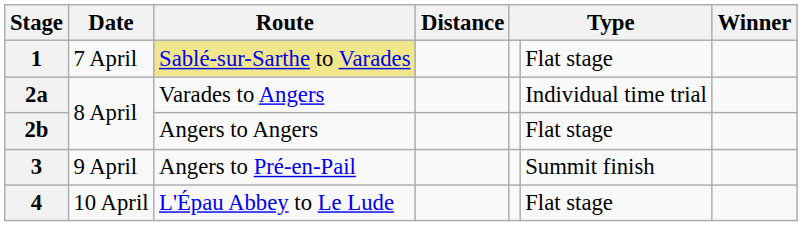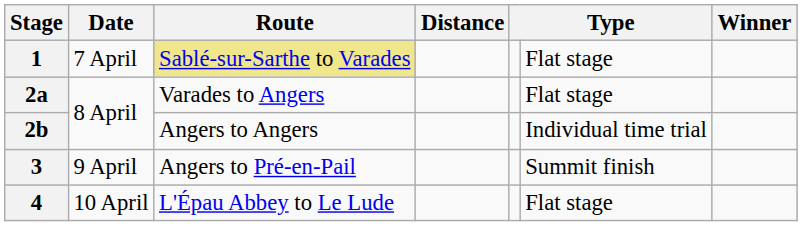2a | column 6: Individual time trial -> Flat stage
2b | column 6: Flat stage -> Individual time trial
